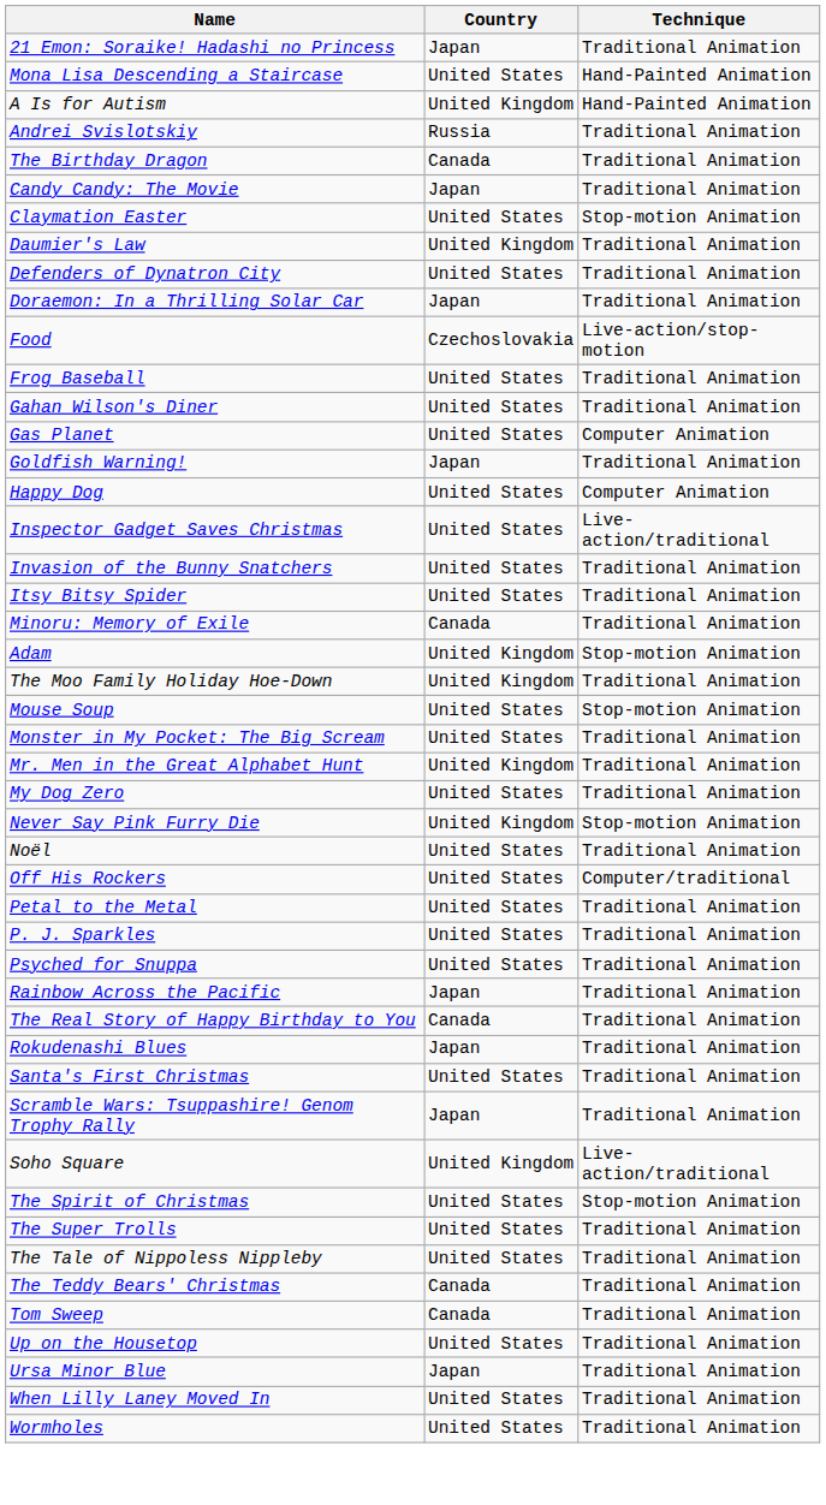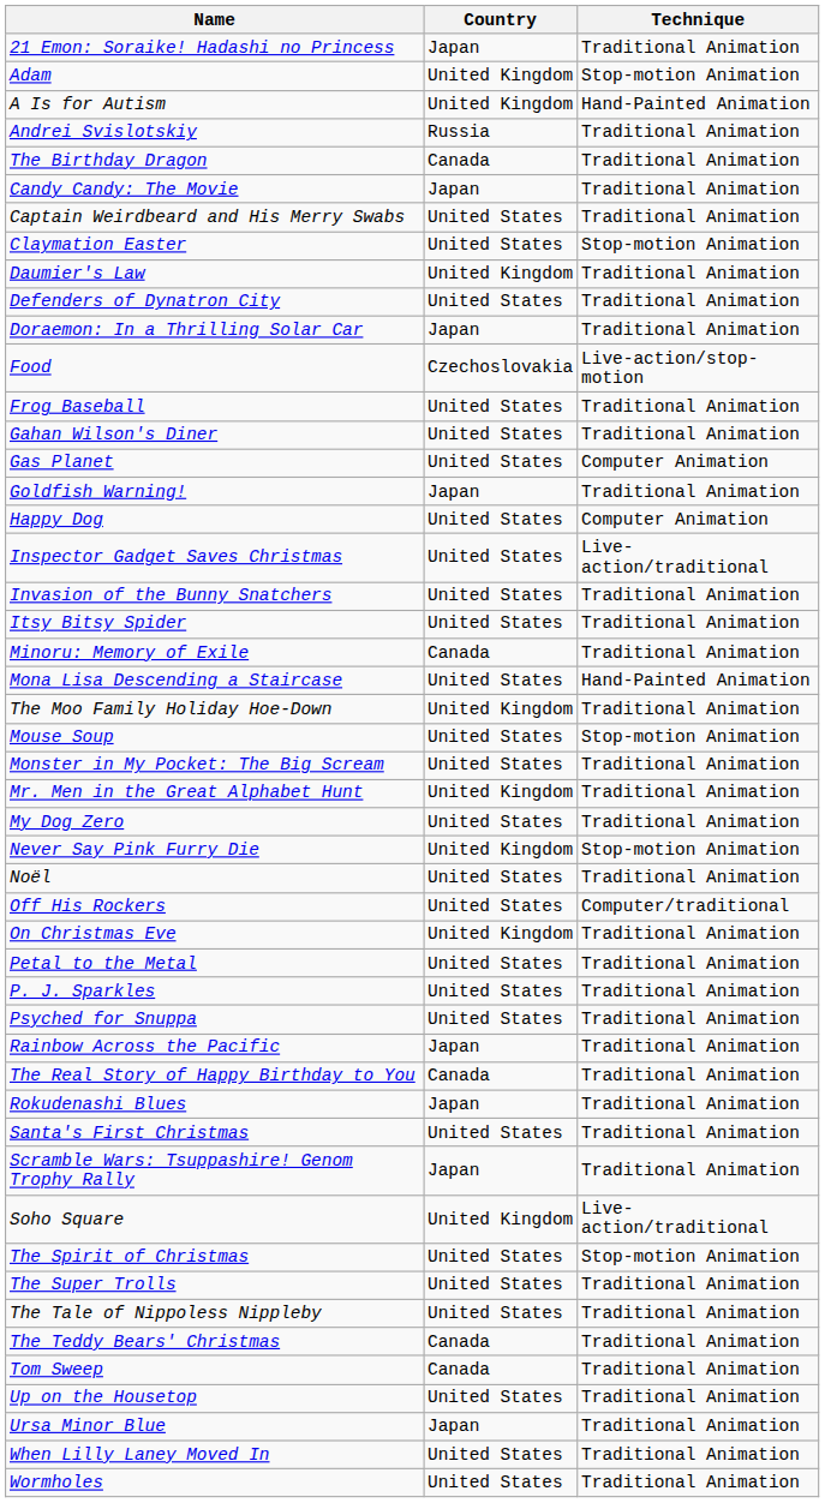rows swapped: Adam <-> Mona Lisa Descending a Staircase
+ row: Captain Weirdbeard and His Merry Swabs | United States | Traditional Animation
+ row: On Christmas Eve | United Kingdom | Traditional Animation
